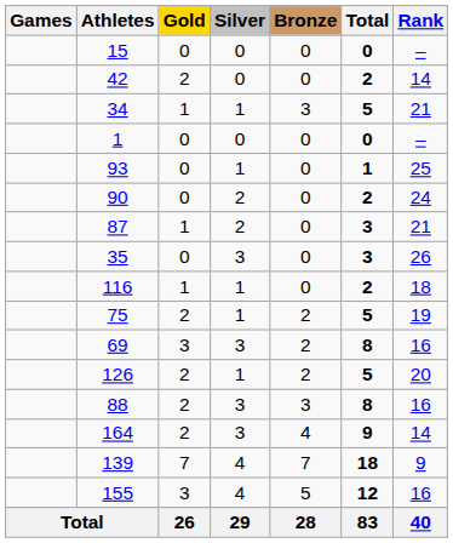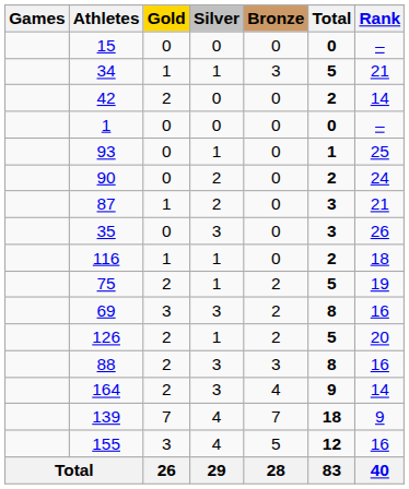rows swapped: 42 <-> 34
